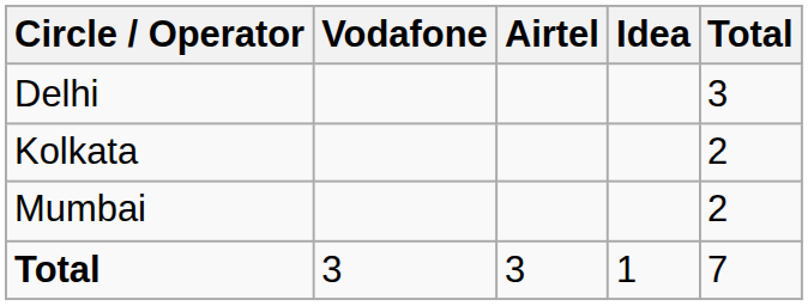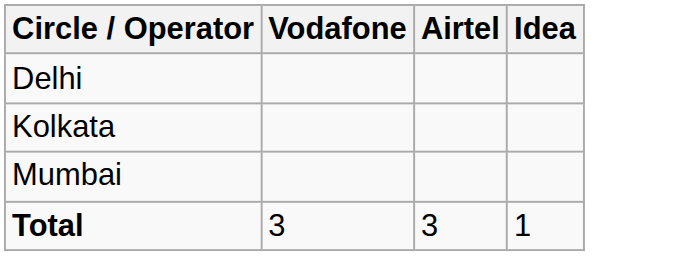- column: Total | 3 | 2 | 2 | 7
